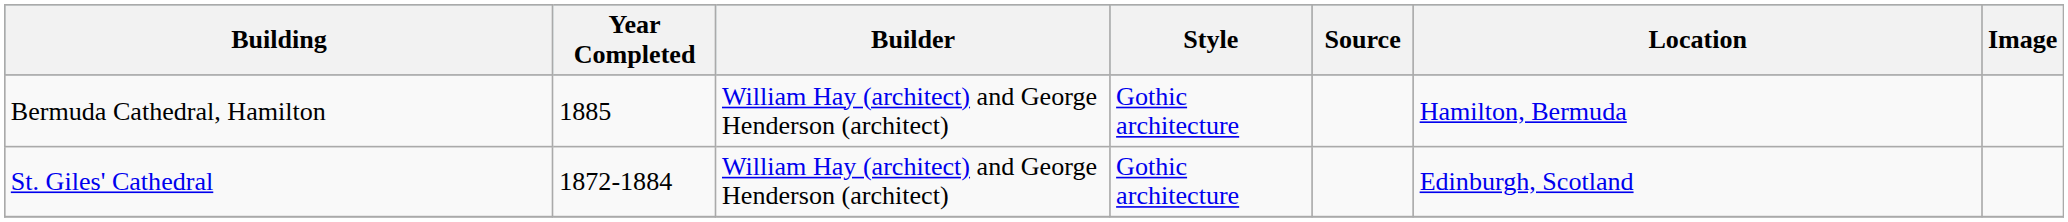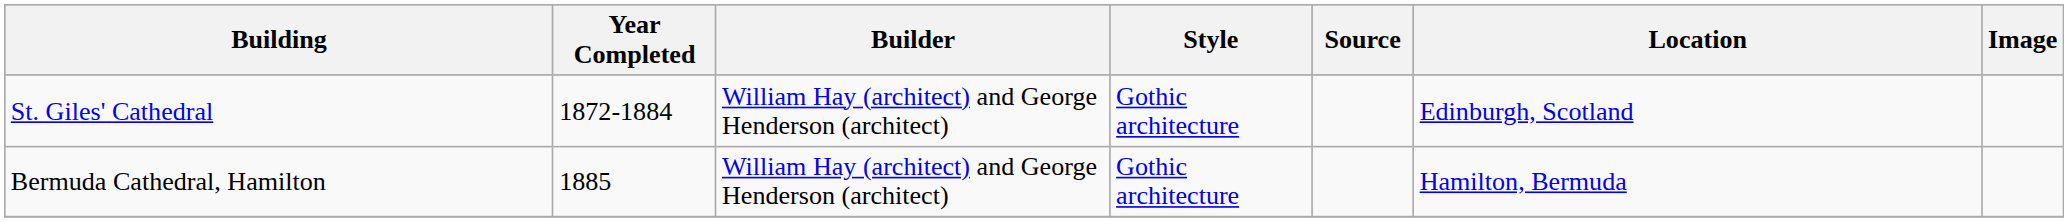rows swapped: St. Giles' Cathedral <-> Bermuda Cathedral, Hamilton
